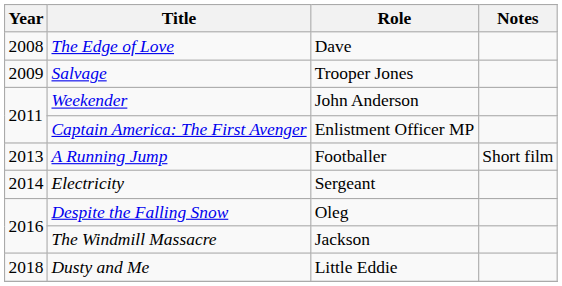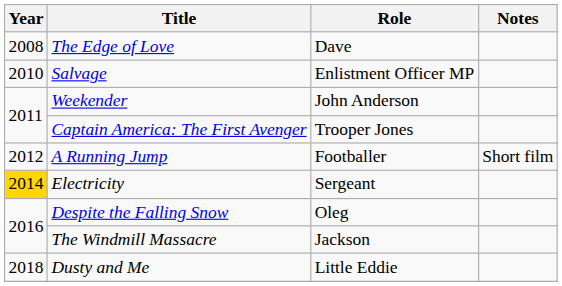Salvage | Year: 2009 -> 2010
Salvage | Role: Trooper Jones -> Enlistment Officer MP
Captain America: The First Avenger | Role: Enlistment Officer MP -> Trooper Jones
A Running Jump | Year: 2013 -> 2012
Electricity | Year: no background -> gold background
